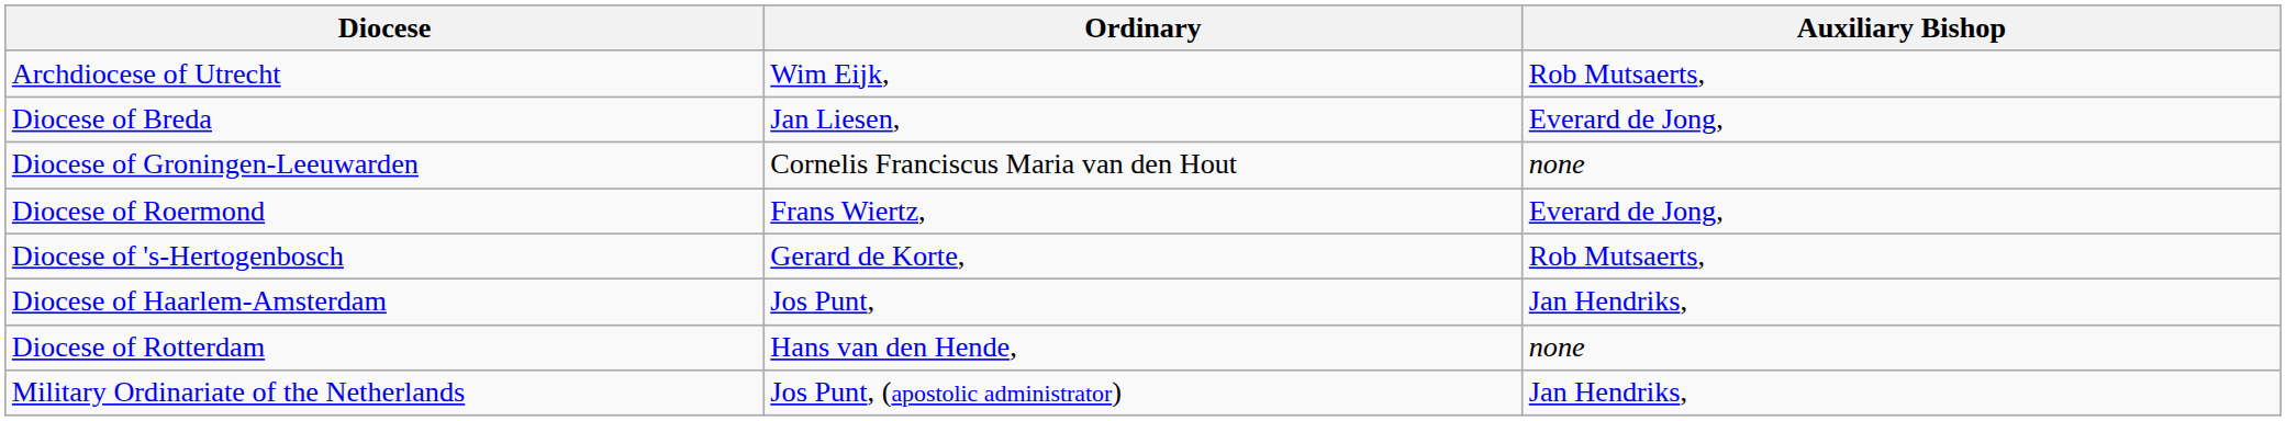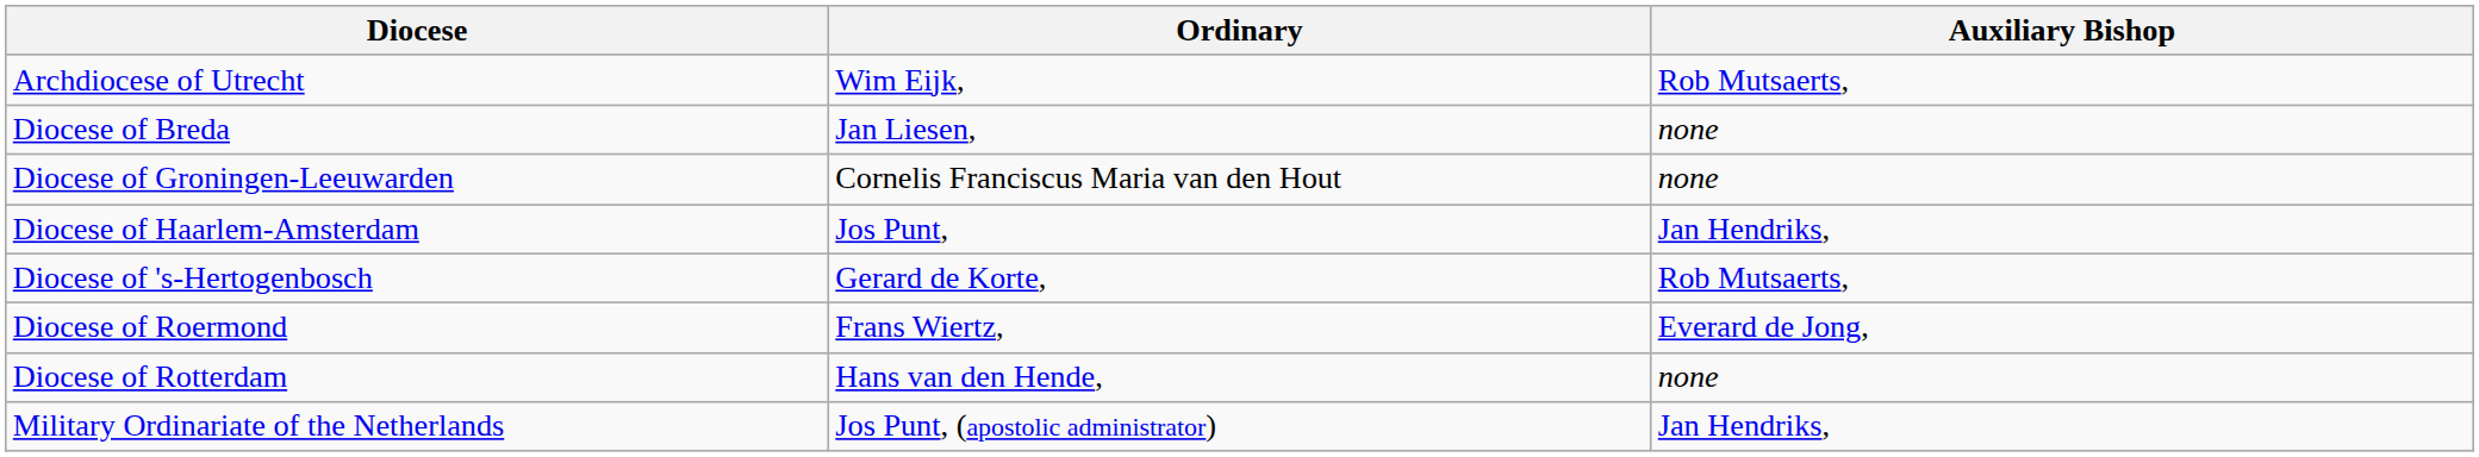Diocese of Breda | Auxiliary Bishop: Everard de Jong, -> none
rows swapped: Diocese of Haarlem-Amsterdam <-> Diocese of Roermond
